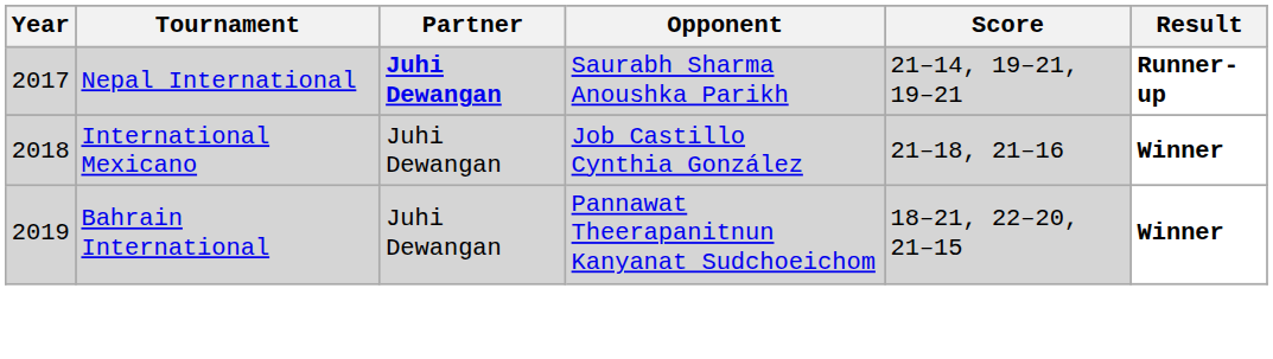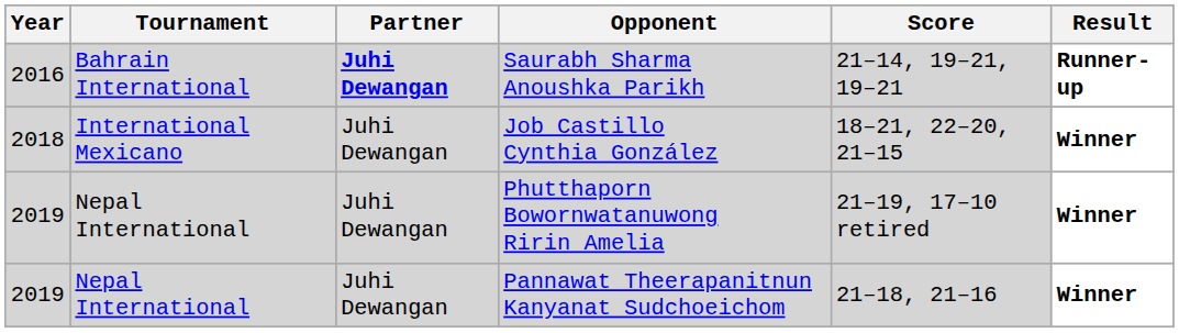Saurabh Sharma Anoushka Parikh | Year: 2017 -> 2016
Saurabh Sharma Anoushka Parikh | Tournament: Nepal International -> Bahrain International
Job Castillo Cynthia González | Score: 21–18, 21–16 -> 18–21, 22–20, 21–15
+ row: 2019 | Nepal International | Juhi Dewangan | Phutthaporn Bowornwatanuwong Ririn Amelia | 21–19, 17–10 retired | Winner
Pannawat Theerapanitnun Kanyanat Sudchoeichom | Tournament: Bahrain International -> Nepal International
Pannawat Theerapanitnun Kanyanat Sudchoeichom | Score: 18–21, 22–20, 21–15 -> 21–18, 21–16
